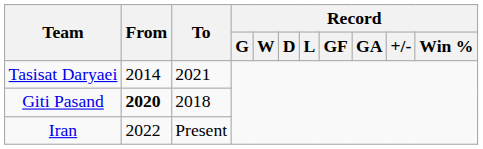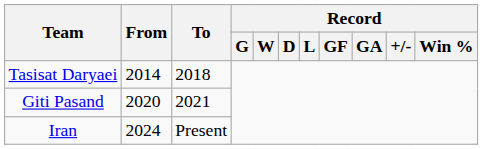Tasisat Daryaei | To: 2021 -> 2018
Giti Pasand | From: bold -> normal
Giti Pasand | To: 2018 -> 2021
Iran | From: 2022 -> 2024
